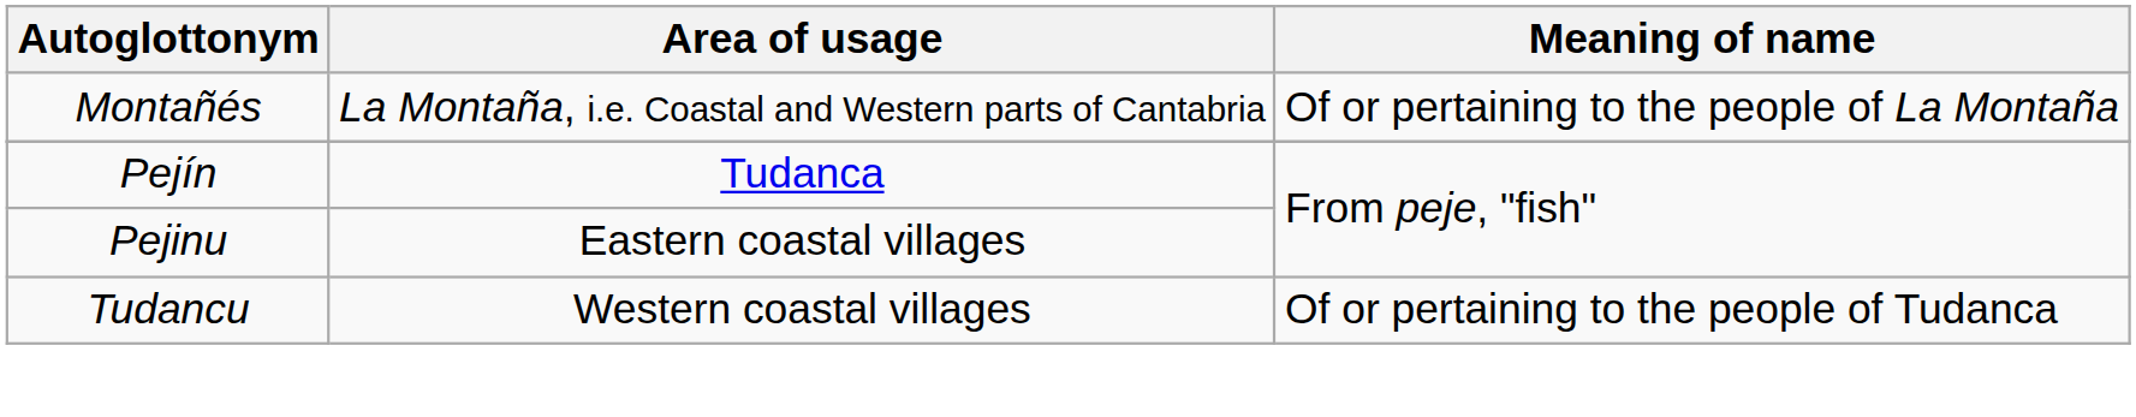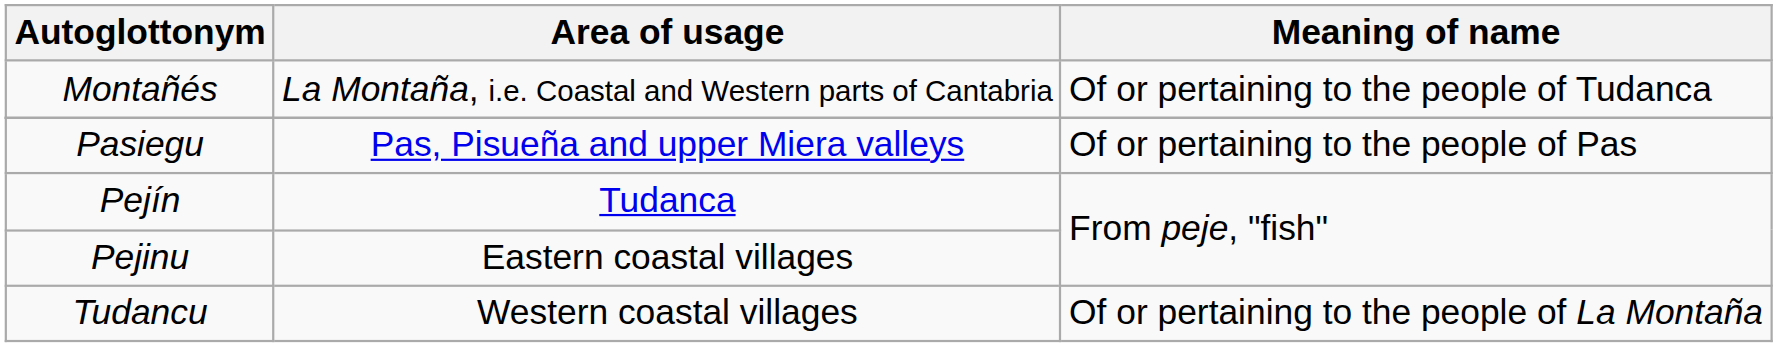Montañés | Meaning of name: Of or pertaining to the people of La Montaña -> Of or pertaining to the people of Tudanca
+ row: Pasiegu | Pas, Pisueña and upper Miera valleys | Of or pertaining to the people of Pas
Tudancu | Meaning of name: Of or pertaining to the people of Tudanca -> Of or pertaining to the people of La Montaña
